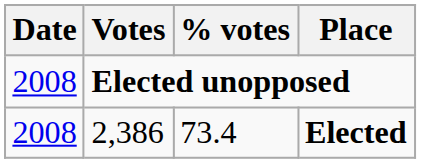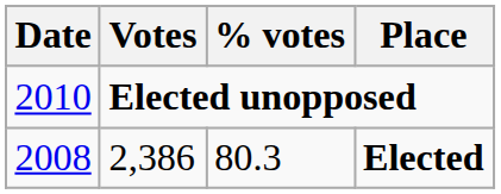Elected unopposed | Date: 2008 -> 2010
2,386 | % votes: 73.4 -> 80.3
